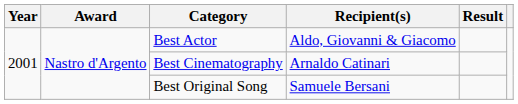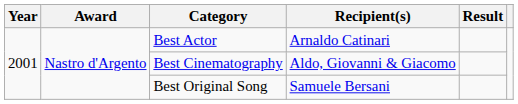Best Actor | Recipient(s): Aldo, Giovanni & Giacomo -> Arnaldo Catinari
Best Cinematography | Recipient(s): Arnaldo Catinari -> Aldo, Giovanni & Giacomo
